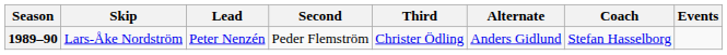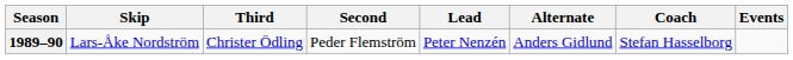columns swapped: Third <-> Lead
